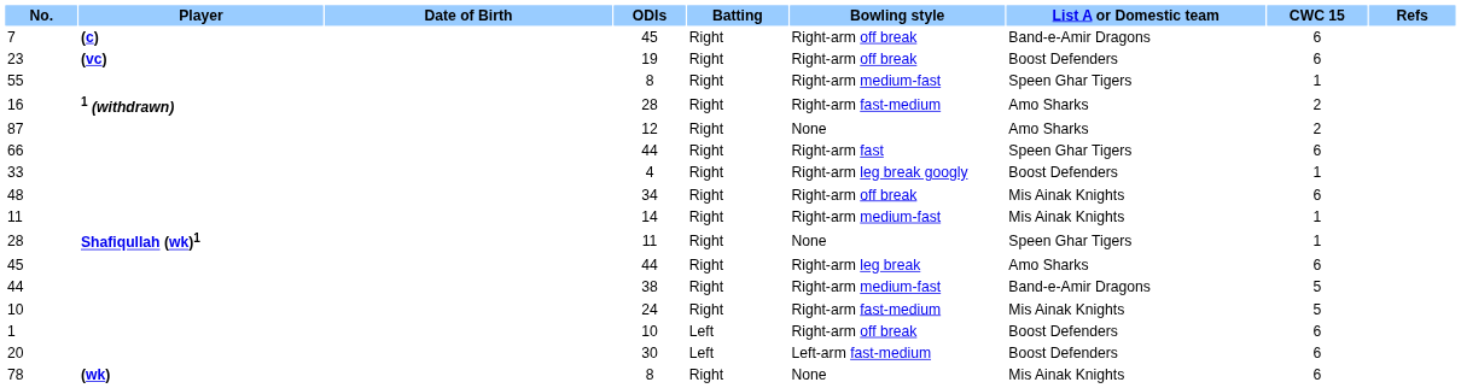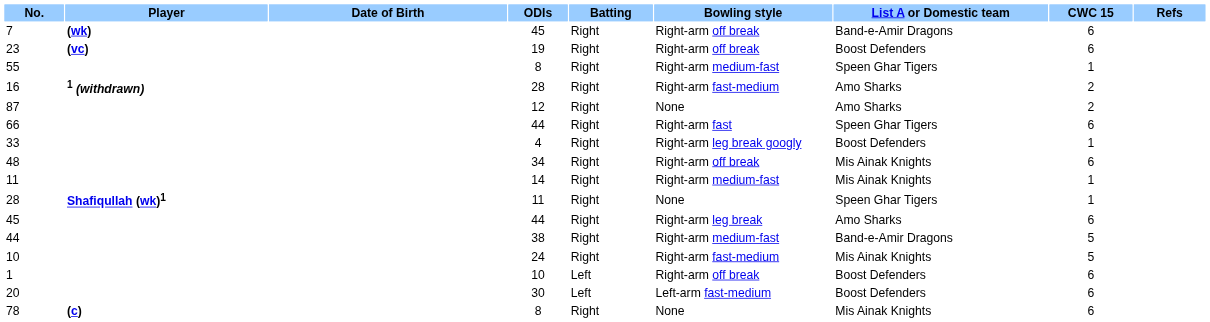7 | Player: (c) -> (wk)
78 | Player: (wk) -> (c)
